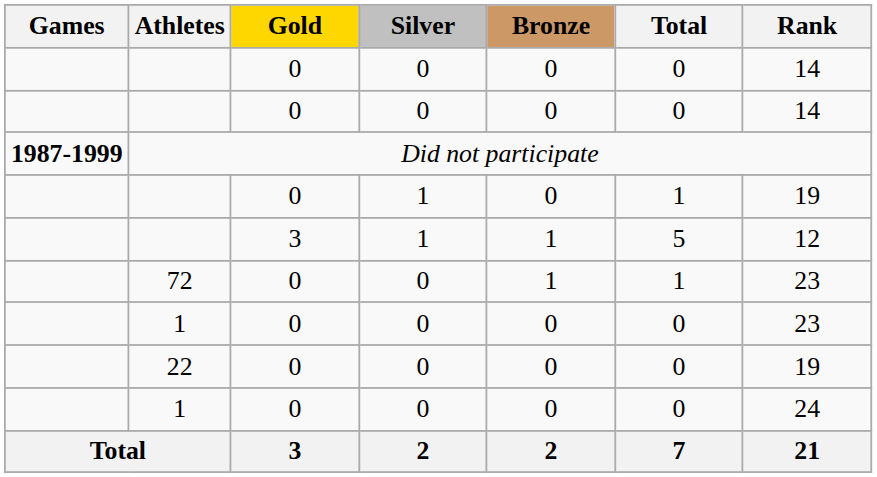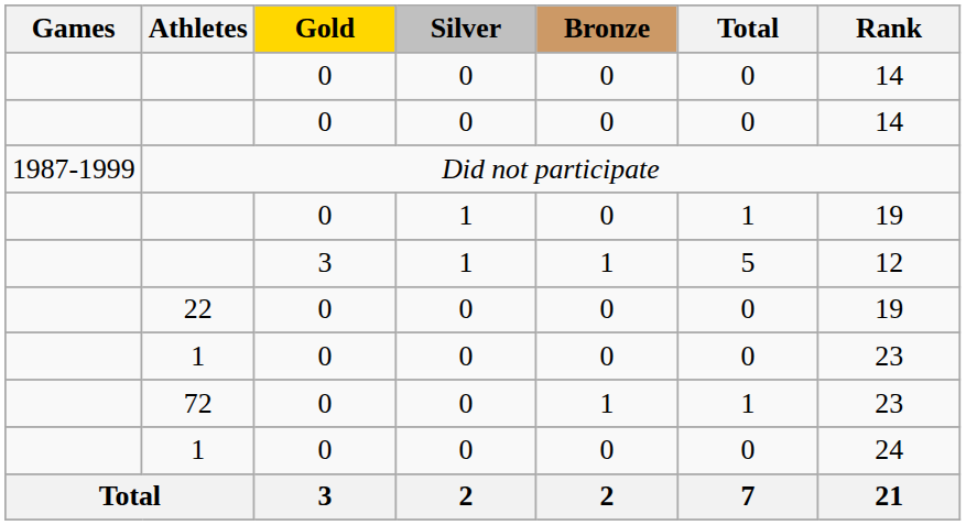Did not participate | Games: bold -> normal
rows swapped: 22 <-> 72
